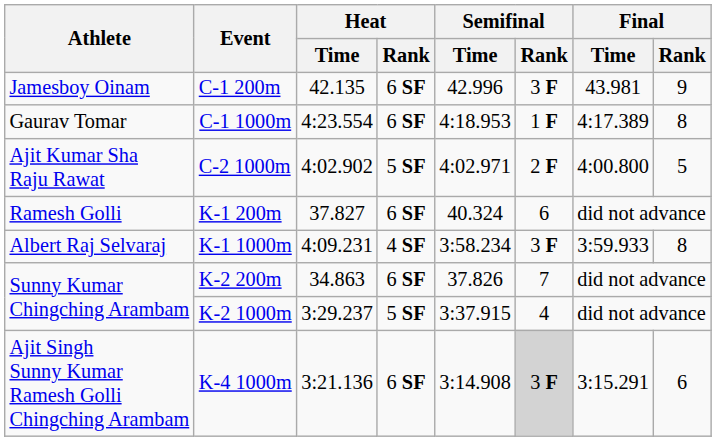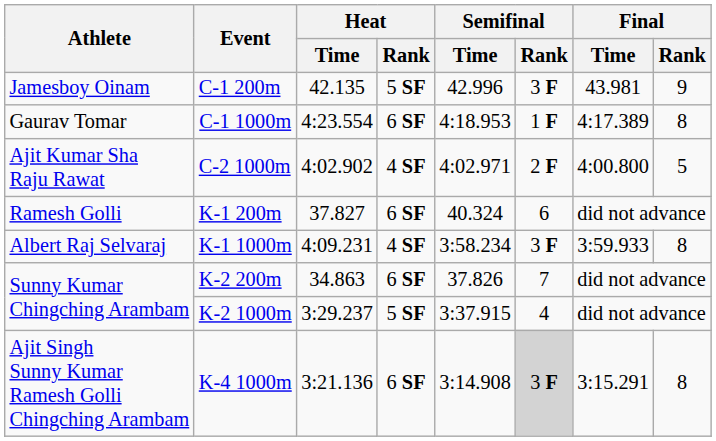C-1 200m | Heat / Rank: 6 SF -> 5 SF
C-2 1000m | Heat / Rank: 5 SF -> 4 SF
K-4 1000m | Final / Rank: 6 -> 8
